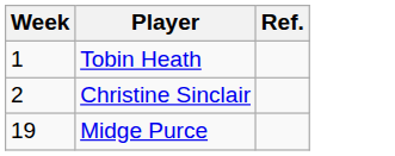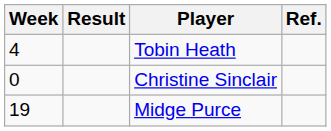+ column: Result
Tobin Heath | Week: 1 -> 4
Christine Sinclair | Week: 2 -> 0
